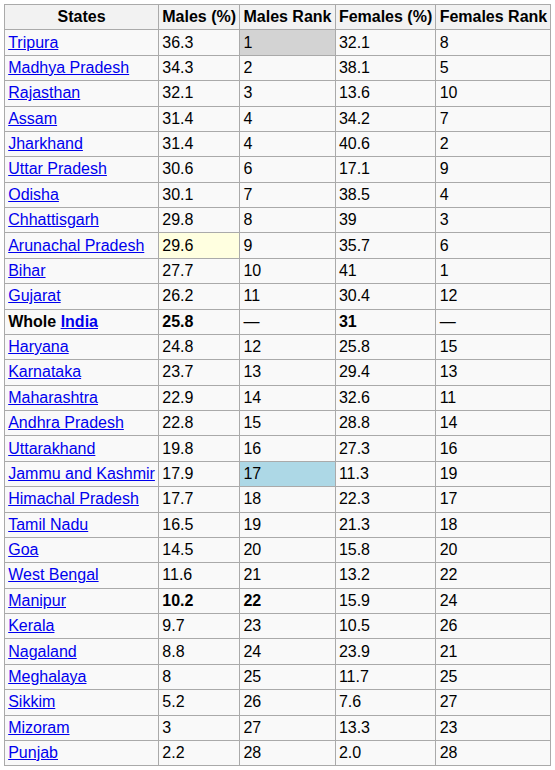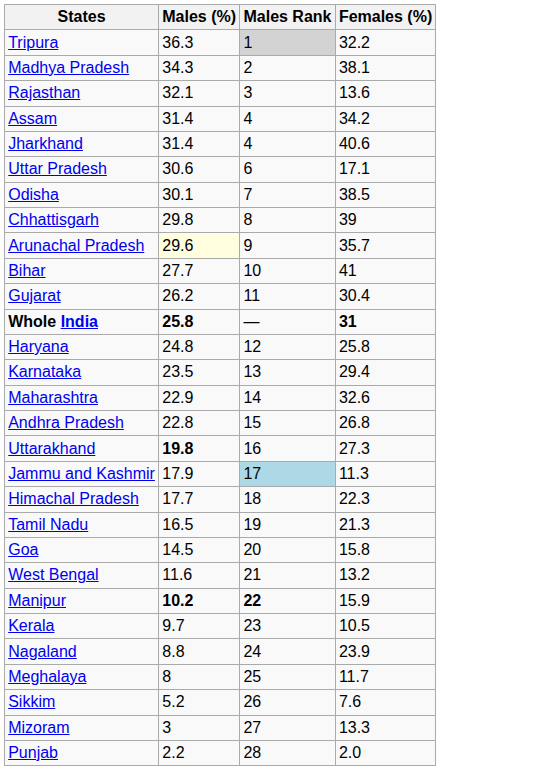- column: Females Rank | 8 | 5 | 10 | 7 | 2 | 9 | 4 | 3 | 6 | 1 | 12 | — | 15 | 13 | 11 | 14 | 16 | 19 | 17 | 18 | 20 | 22 | 24 | 26 | 21 | 25 | 27 | 23 | 28
Tripura | Females (%): 32.1 -> 32.2
Karnataka | Males (%): 23.7 -> 23.5
Andhra Pradesh | Females (%): 28.8 -> 26.8
Uttarakhand | Males (%): normal -> bold
